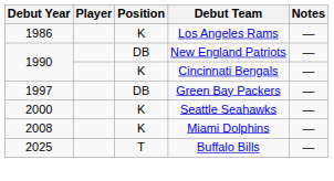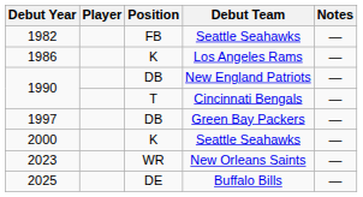+ row: 1982 | FB | Seattle Seahawks | —
1990 / Cincinnati Bengals | Position: K -> T
- row: 2008 | K | Miami Dolphins | —
+ row: 2023 | WR | New Orleans Saints | —
2025 | Position: T -> DE
